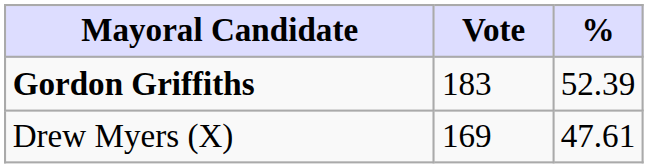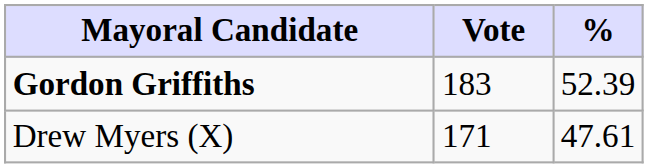Drew Myers (X) | Vote: 169 -> 171
